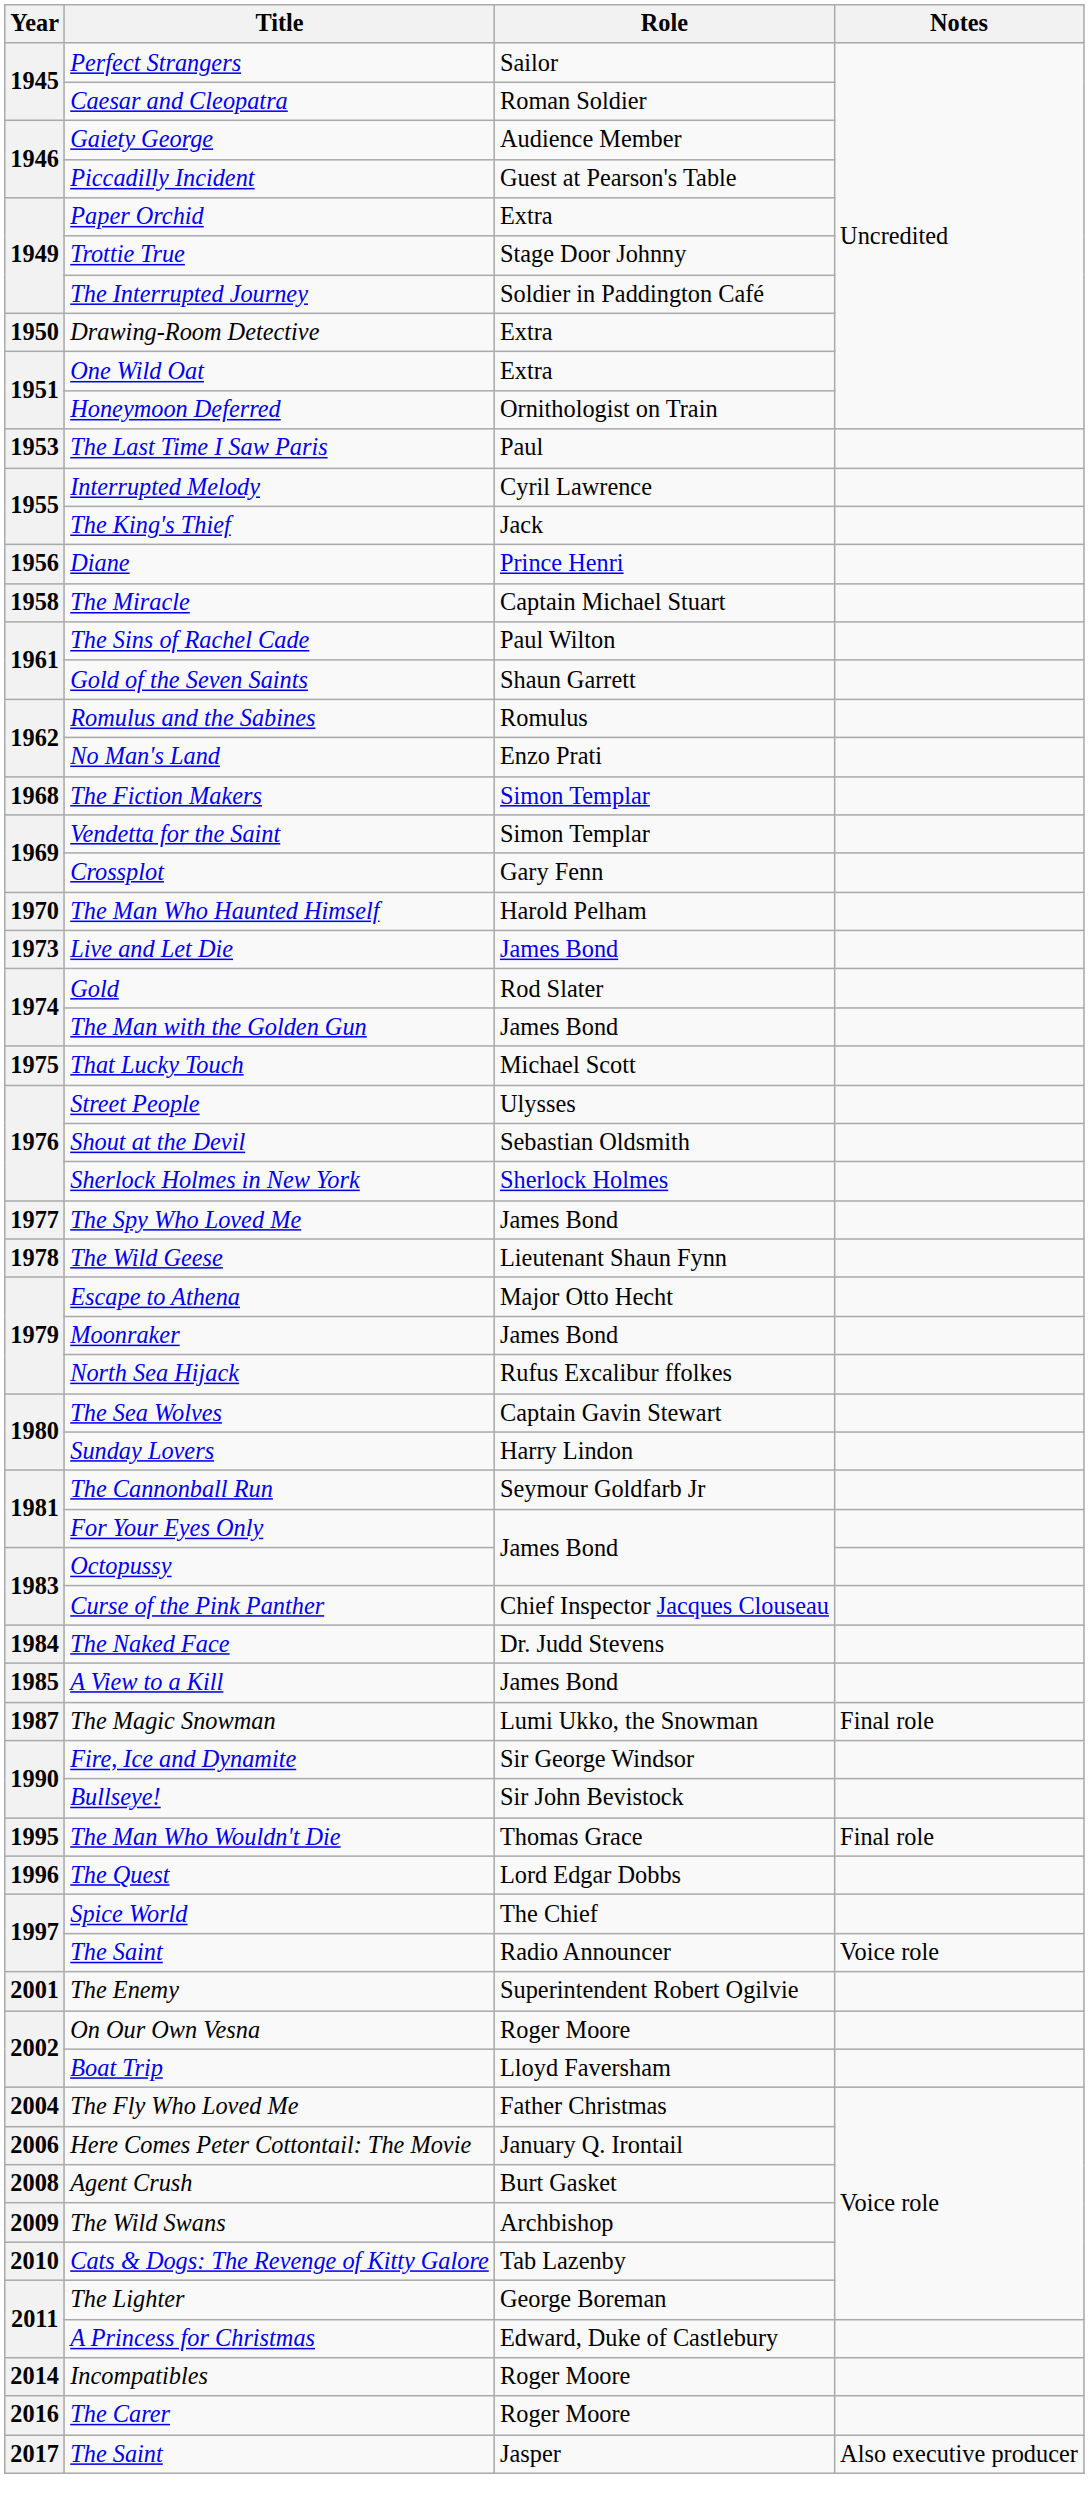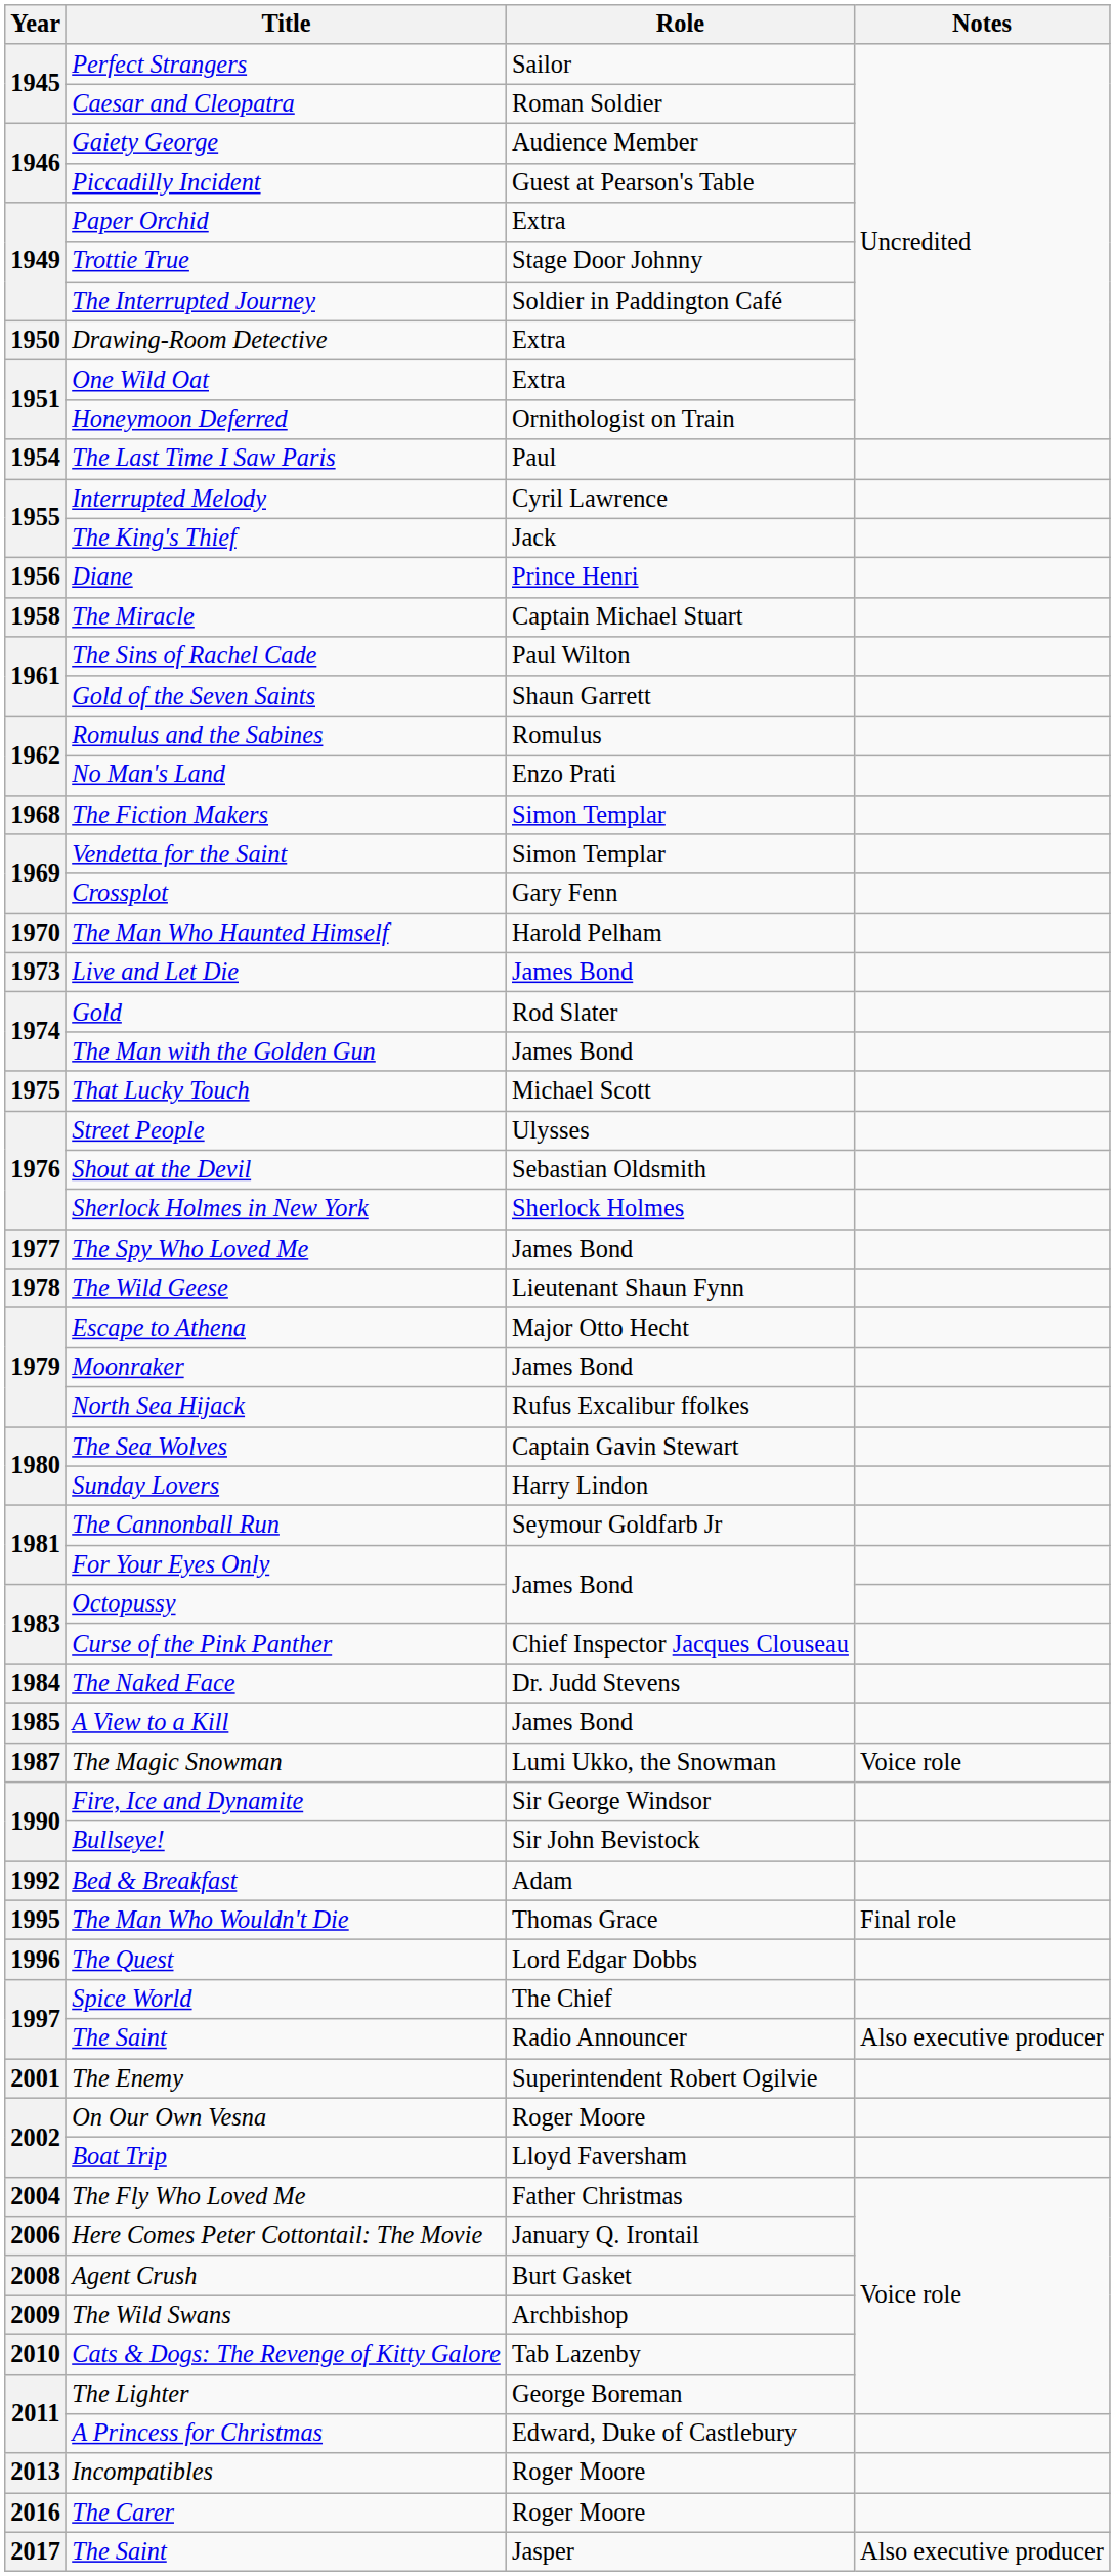The Last Time I Saw Paris | Year: 1953 -> 1954
The Magic Snowman | Notes: Final role -> Voice role
+ row: 1992 | Bed & Breakfast | Adam
The Saint / Radio Announcer | Notes: Voice role -> Also executive producer
Incompatibles | Year: 2014 -> 2013
